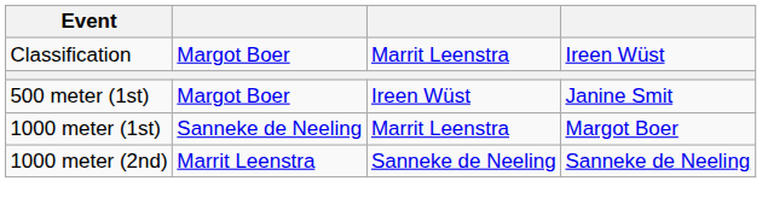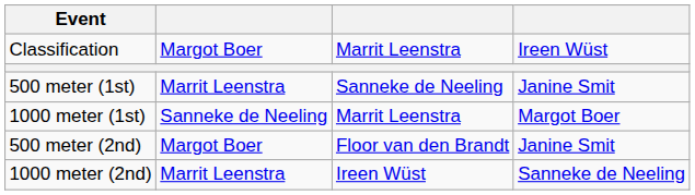500 meter (1st) | column 2: Margot Boer -> Marrit Leenstra
500 meter (1st) | column 3: Ireen Wüst -> Sanneke de Neeling
+ row: 500 meter (2nd) | Margot Boer | Floor van den Brandt | Janine Smit
1000 meter (2nd) | column 3: Sanneke de Neeling -> Ireen Wüst
